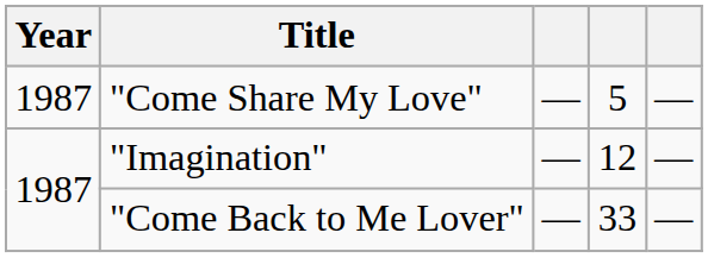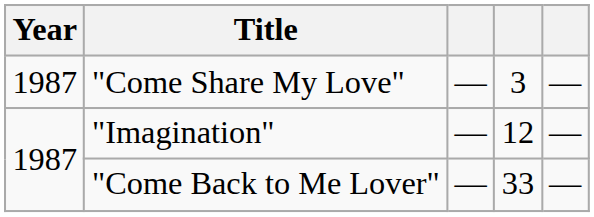"Come Share My Love" | column 4: 5 -> 3
